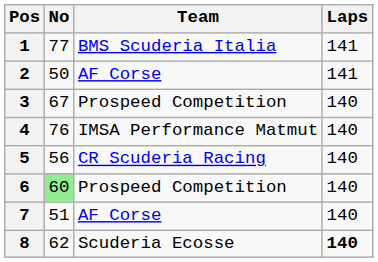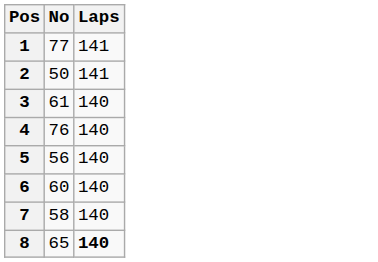- column: Team | BMS Scuderia Italia | AF Corse | Prospeed Competition | IMSA Performance Matmut | CR Scuderia Racing | Prospeed Competition | AF Corse | Scuderia Ecosse
3 | No: 67 -> 61
6 | No: lightgreen background -> no background
7 | No: 51 -> 58
8 | No: 62 -> 65
